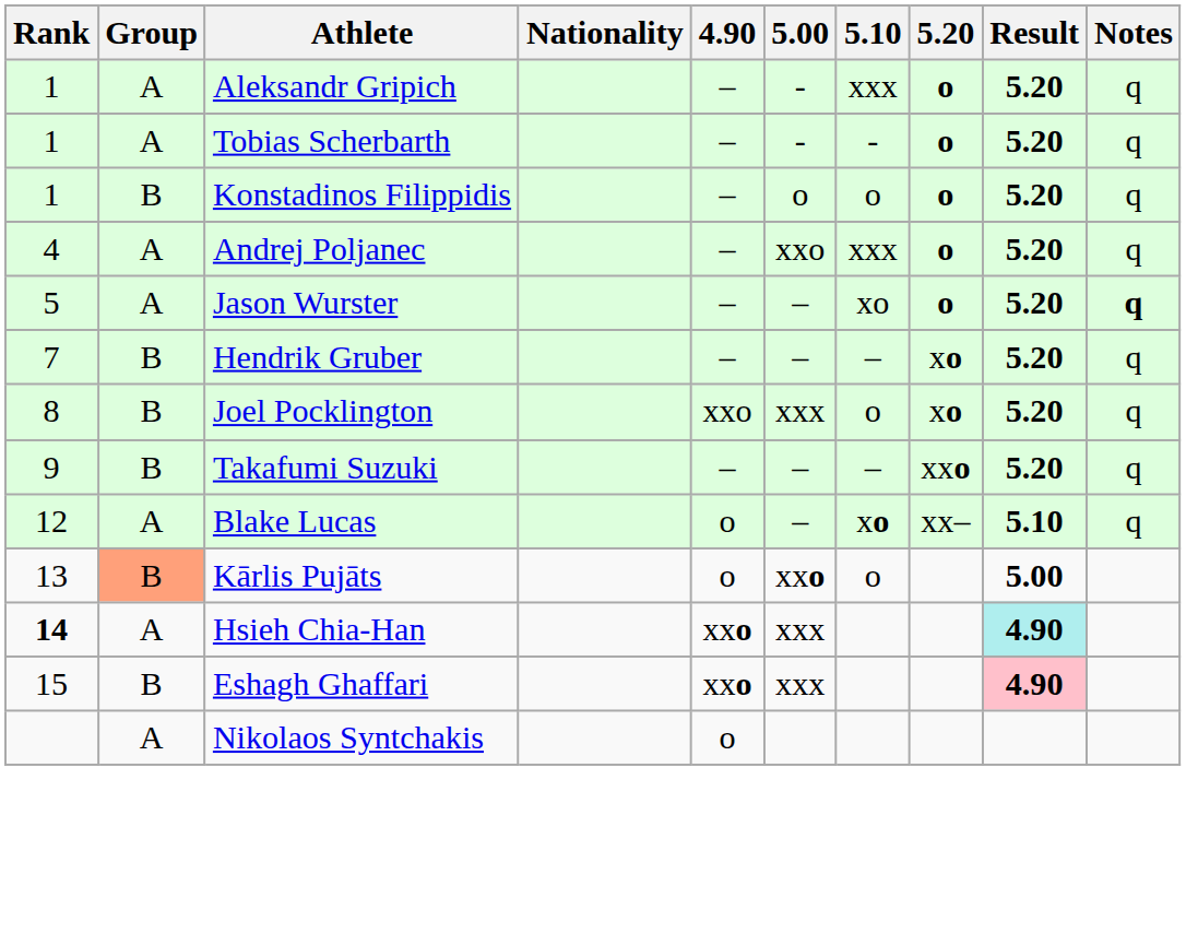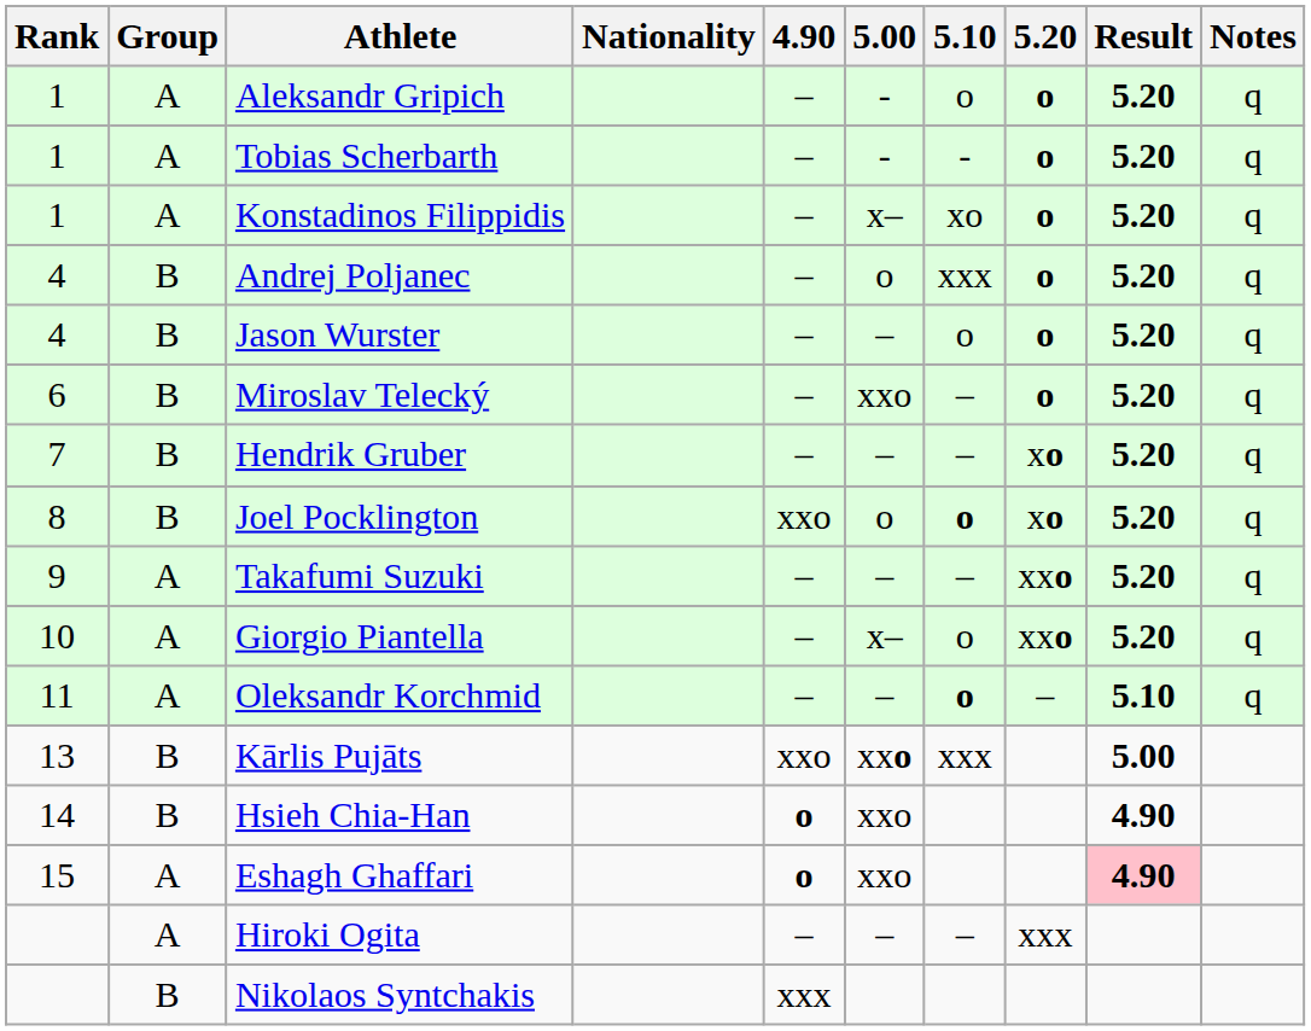Aleksandr Gripich | 5.10: xxx -> o
Konstadinos Filippidis | Group: B -> A
Konstadinos Filippidis | 5.00: o -> x–
Konstadinos Filippidis | 5.10: o -> xo
Andrej Poljanec | Group: A -> B
Andrej Poljanec | 5.00: xxo -> o
Jason Wurster | Rank: 5 -> 4
Jason Wurster | Group: A -> B
Jason Wurster | 5.10: xo -> o
Jason Wurster | Notes: bold -> normal
+ row: 6 | B | Miroslav Telecký | – | xxo | – | o | 5.20 | q
Joel Pocklington | 5.00: xxx -> o
Joel Pocklington | 5.10: normal -> bold
Takafumi Suzuki | Group: B -> A
+ row: 10 | A | Giorgio Piantella | – | x– | o | xxo | 5.20 | q
+ row: 11 | A | Oleksandr Korchmid | – | – | o | – | 5.10 | q
- row: 12 | A | Blake Lucas | o | – | xo | xx– | 5.10 | q
Kārlis Pujāts | Group: lightsalmon background -> no background
Kārlis Pujāts | 4.90: o -> xxo
Kārlis Pujāts | 5.10: o -> xxx
Hsieh Chia-Han | Rank: bold -> normal
Hsieh Chia-Han | Group: A -> B
Hsieh Chia-Han | 4.90: xxo -> o
Hsieh Chia-Han | 5.00: xxx -> xxo
Hsieh Chia-Han | Result: paleturquoise background -> no background
Eshagh Ghaffari | Group: B -> A
Eshagh Ghaffari | 4.90: xxo -> o
Eshagh Ghaffari | 5.00: xxx -> xxo
+ row: A | Hiroki Ogita | – | – | – | xxx
Nikolaos Syntchakis | Group: A -> B
Nikolaos Syntchakis | 4.90: o -> xxx
